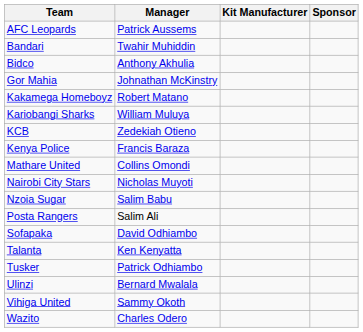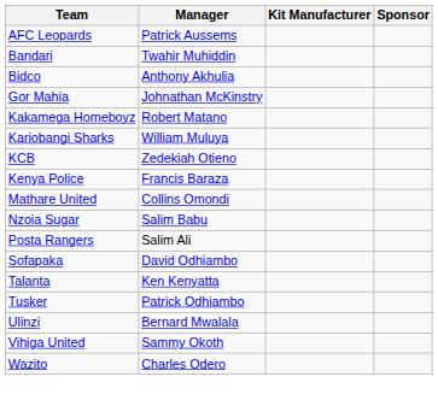- row: Nairobi City Stars | Nicholas Muyoti
